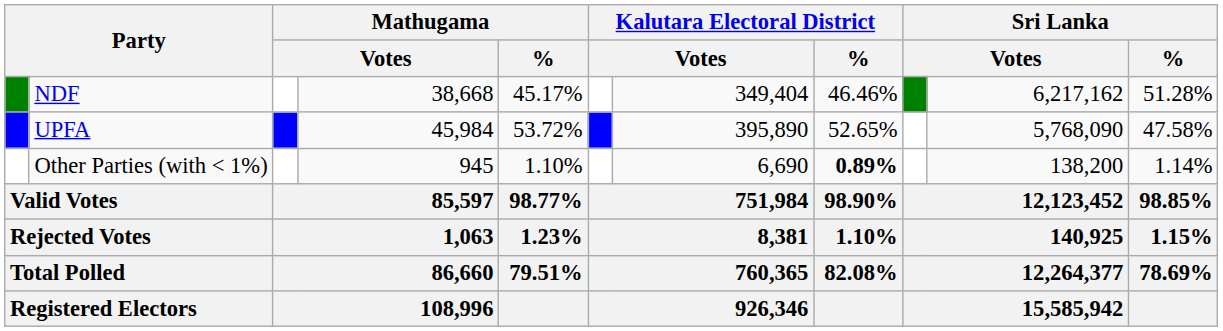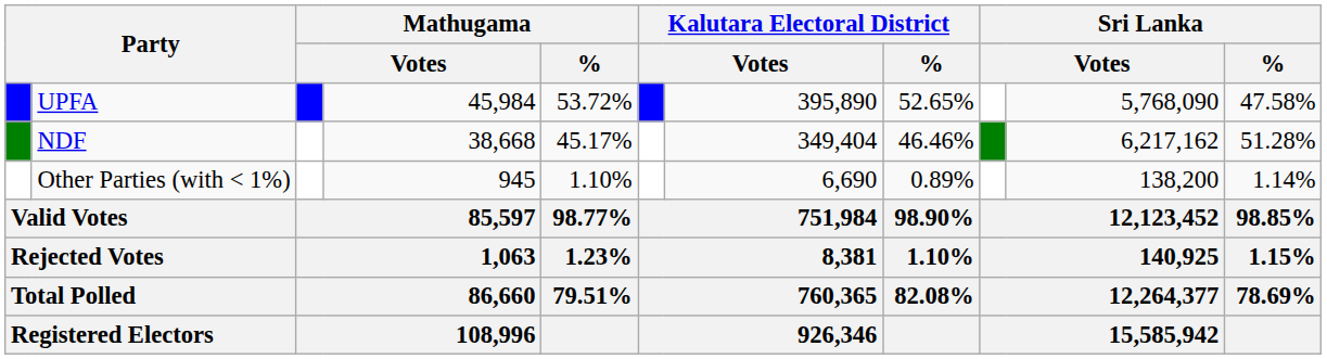rows swapped: UPFA <-> NDF
Other Parties (with < 1%) | Kalutara Electoral District / %: bold -> normal
